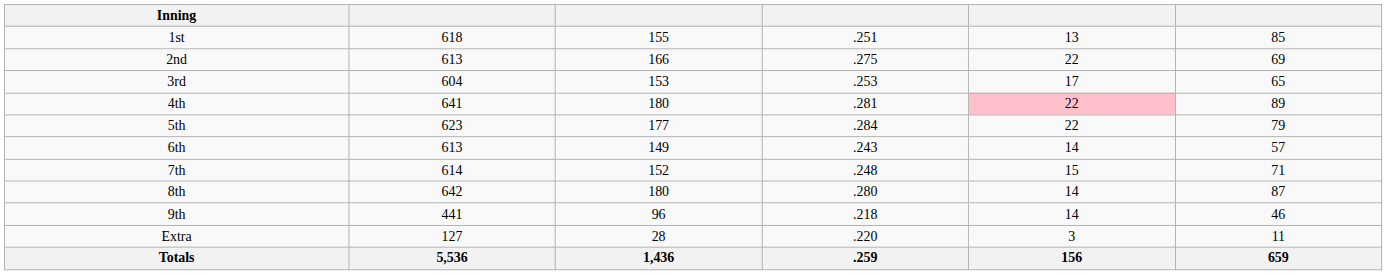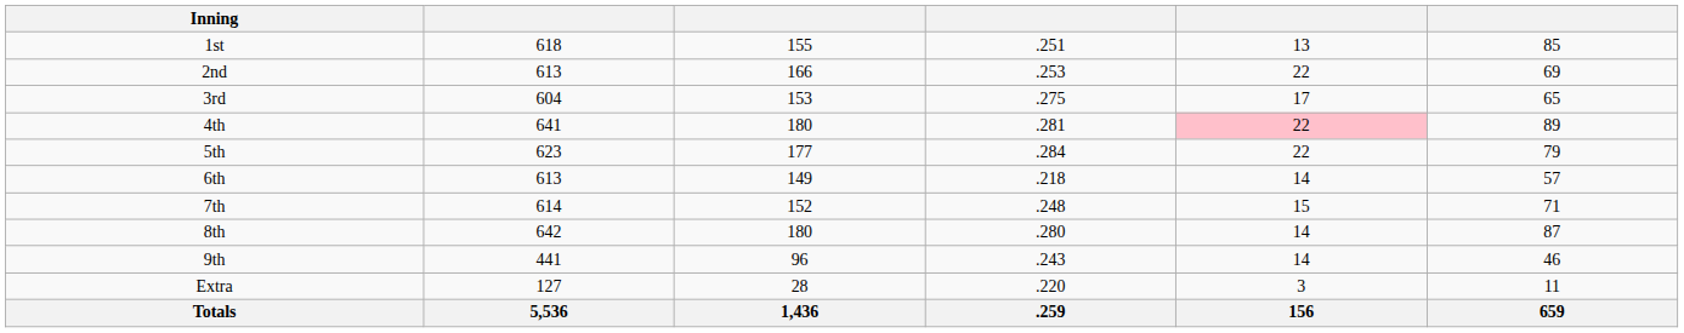2nd | column 4: .275 -> .253
3rd | column 4: .253 -> .275
6th | column 4: .243 -> .218
9th | column 4: .218 -> .243
